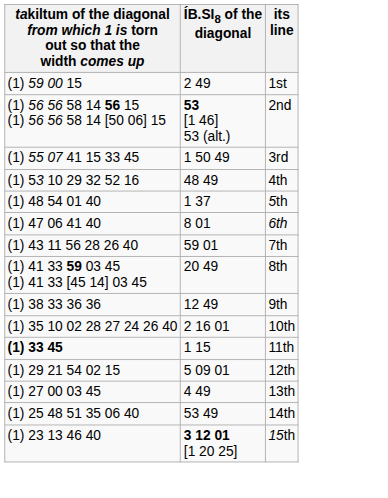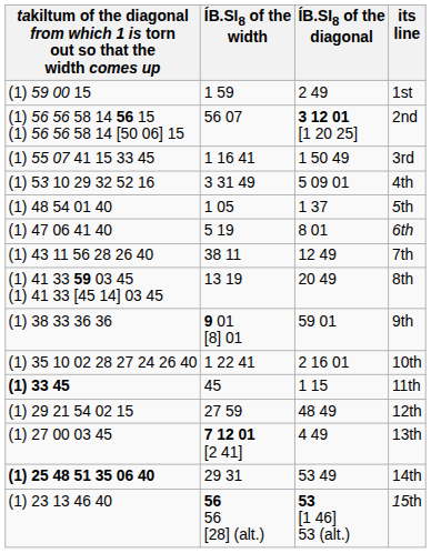+ column: ÍB.SI8 of the width | 1 59 | 56 07 | 1 16 41 | 3 31 49 | 1 05 | 5 19 | 38 11 | 13 19 | 9 01 [8] 01 | 1 22 41 | 45 | 27 59 | 7 12 01 [2 41] | 29 31 | 56 56 [28] (alt.)
2nd | ÍB.SI8 of the diagonal: 53 [1 46] 53 (alt.) -> 3 12 01 [1 20 25]
4th | ÍB.SI8 of the diagonal: 48 49 -> 5 09 01
7th | ÍB.SI8 of the diagonal: 59 01 -> 12 49
9th | ÍB.SI8 of the diagonal: 12 49 -> 59 01
12th | ÍB.SI8 of the diagonal: 5 09 01 -> 48 49
14th | column 1: normal -> bold
15th | ÍB.SI8 of the diagonal: 3 12 01 [1 20 25] -> 53 [1 46] 53 (alt.)
